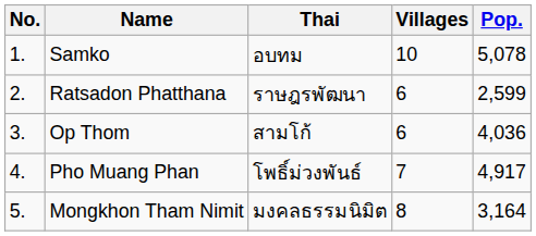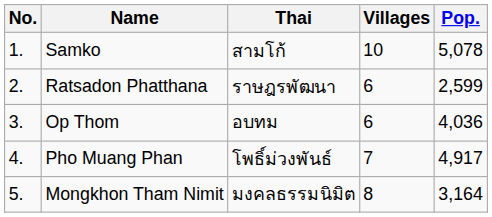Samko | Thai: อบทม -> สามโก้
Op Thom | Thai: สามโก้ -> อบทม
